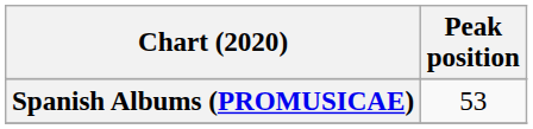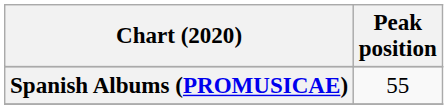Spanish Albums (PROMUSICAE) | Peak position: 53 -> 55
